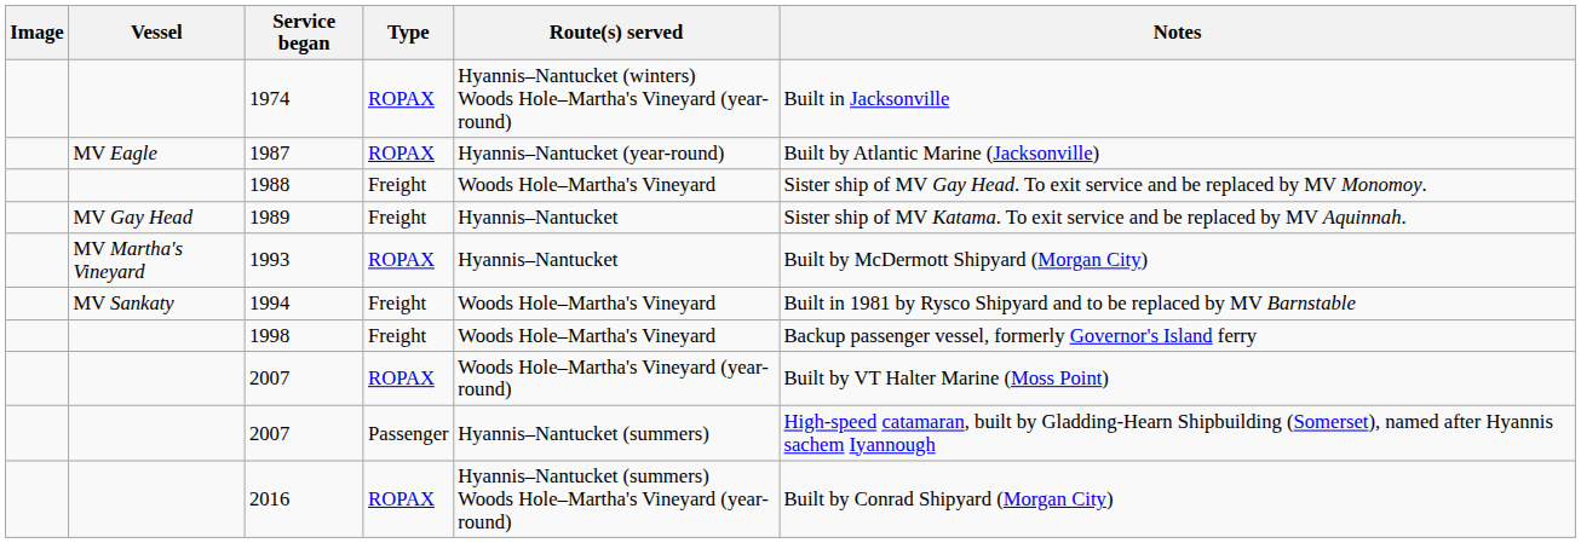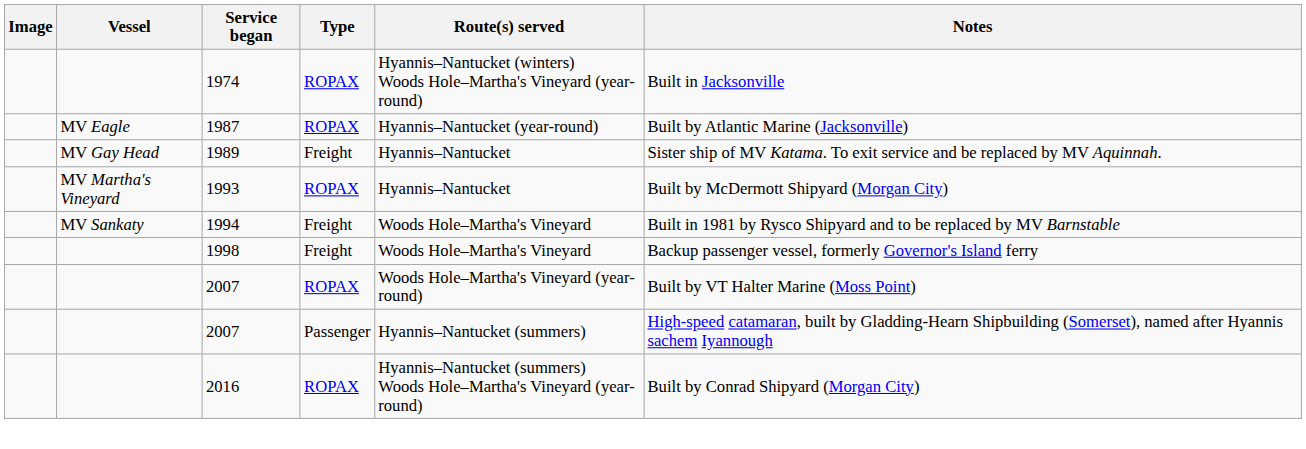- row: 1988 | Freight | Woods Hole–Martha's Vineyard | Sister ship of MV Gay Head. To exit service and be replaced by MV Monomoy.
